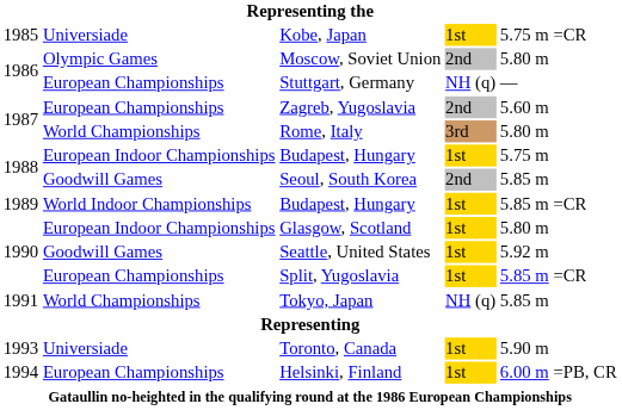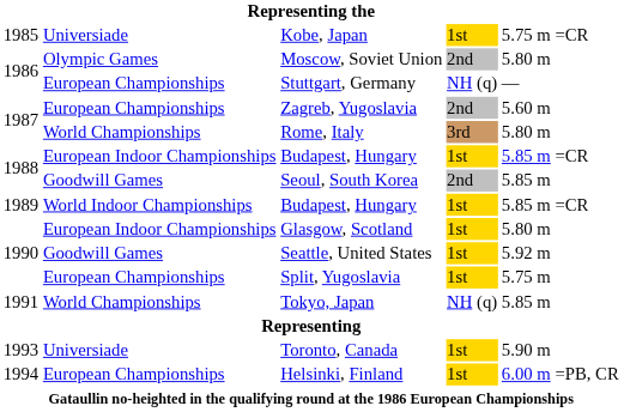1988 / Budapest, Hungary | column 5: 5.75 m -> 5.85 m =CR
Split, Yugoslavia | column 5: 5.85 m =CR -> 5.75 m
